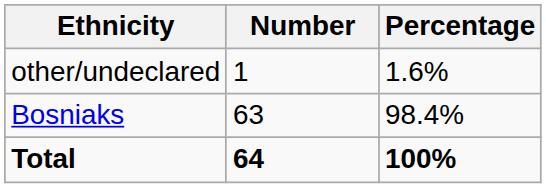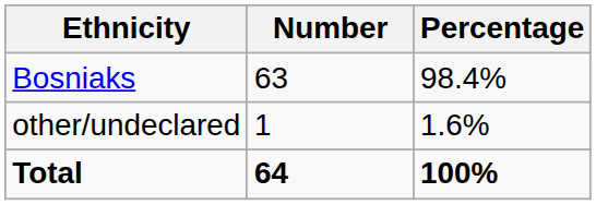rows swapped: Bosniaks <-> other/undeclared
